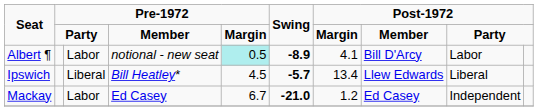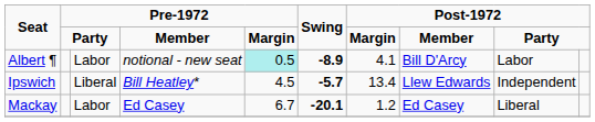Ipswich | column 9: Liberal -> Independent
Mackay | Swing: -21.0 -> -20.1
Mackay | column 9: Independent -> Liberal
